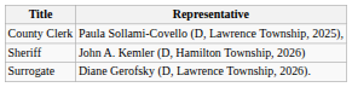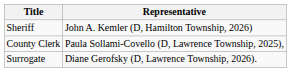rows swapped: County Clerk <-> Sheriff
